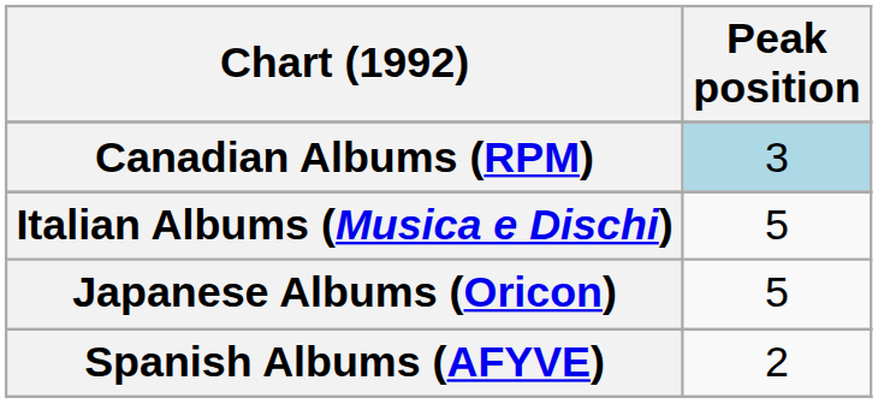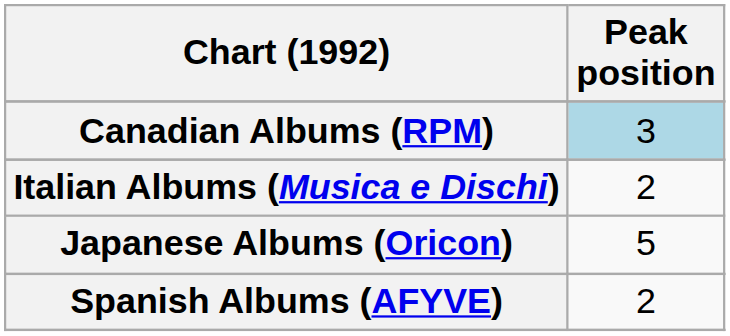Italian Albums (Musica e Dischi) | Peak position: 5 -> 2
